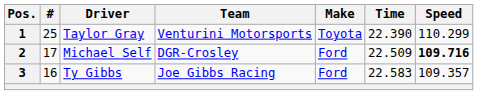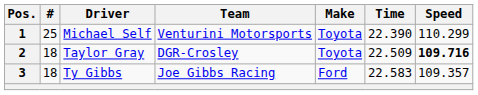1 | Driver: Taylor Gray -> Michael Self
2 | #: 17 -> 18
2 | Driver: Michael Self -> Taylor Gray
2 | Make: Ford -> Toyota
3 | #: 16 -> 18
